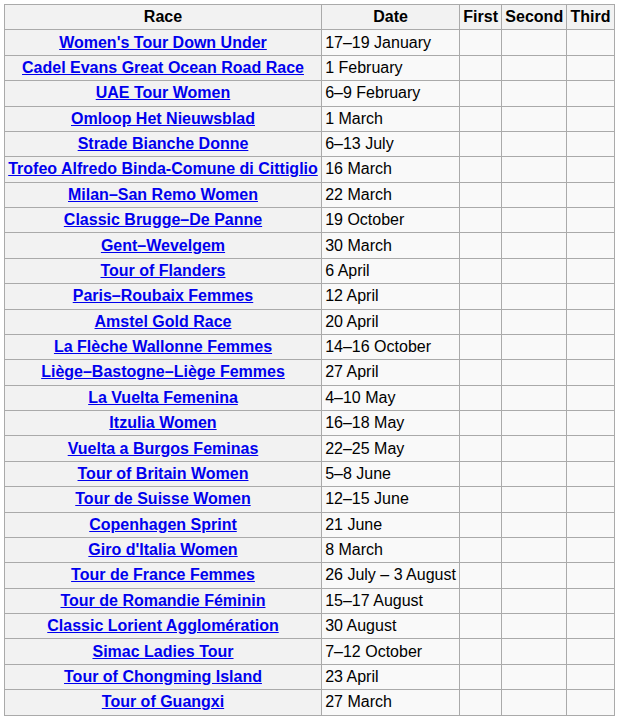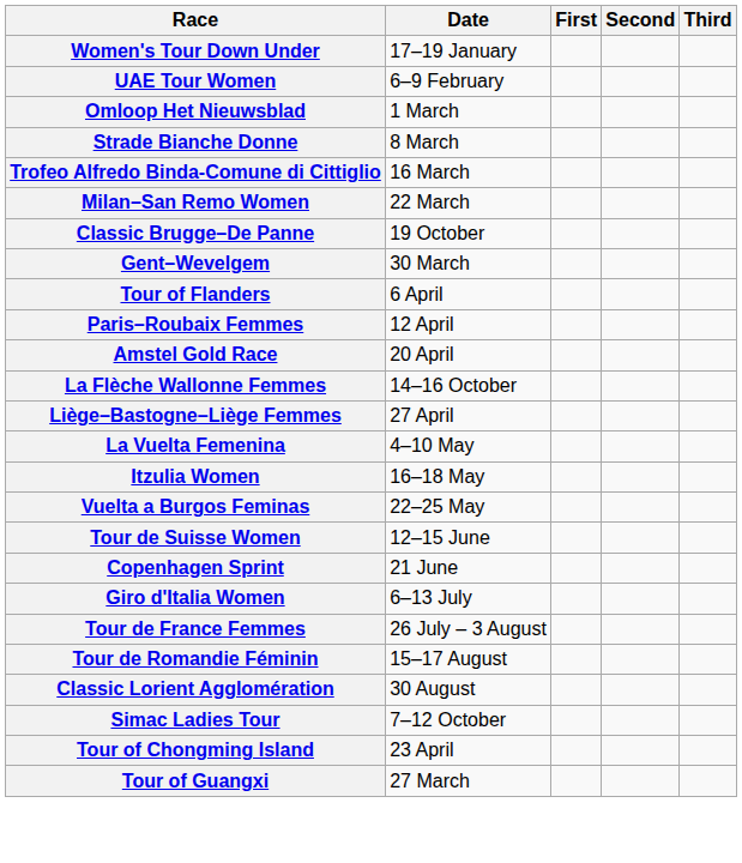- row: Cadel Evans Great Ocean Road Race | 1 February
Strade Bianche Donne | Date: 6–13 July -> 8 March
- row: Tour of Britain Women | 5–8 June
Giro d'Italia Women | Date: 8 March -> 6–13 July
